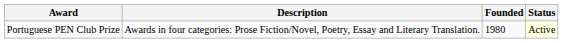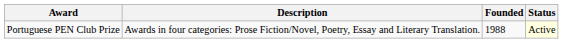Portuguese PEN Club Prize | Founded: 1980 -> 1988
